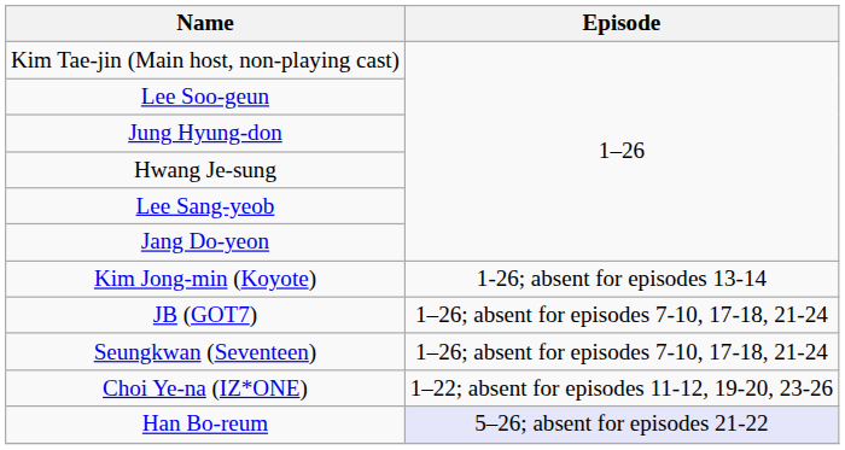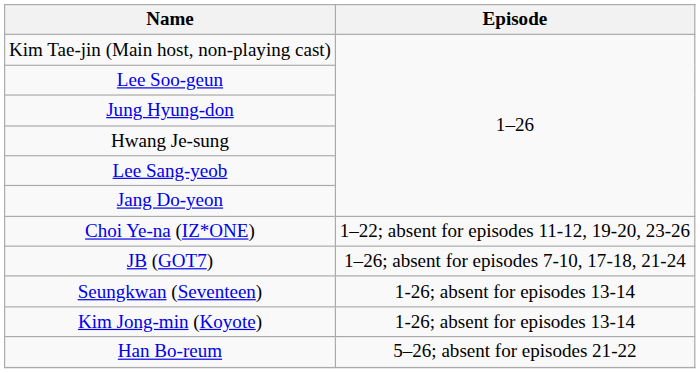rows swapped: Kim Jong-min (Koyote) <-> Choi Ye-na (IZ*ONE)
Seungkwan (Seventeen) | Episode: 1–26; absent for episodes 7-10, 17-18, 21-24 -> 1-26; absent for episodes 13-14
Han Bo-reum | Episode: lavender background -> no background
